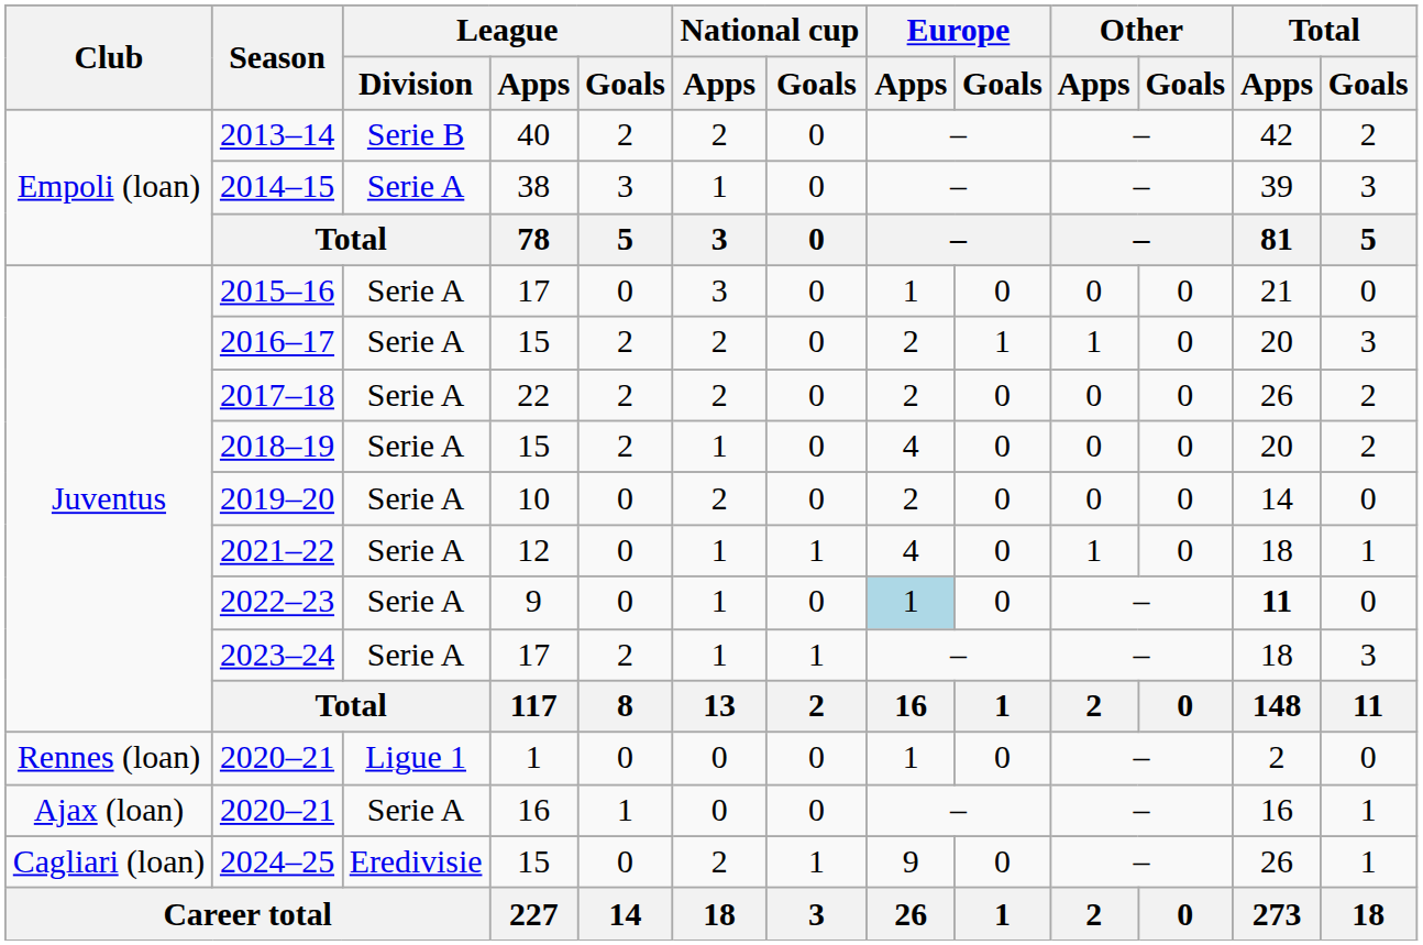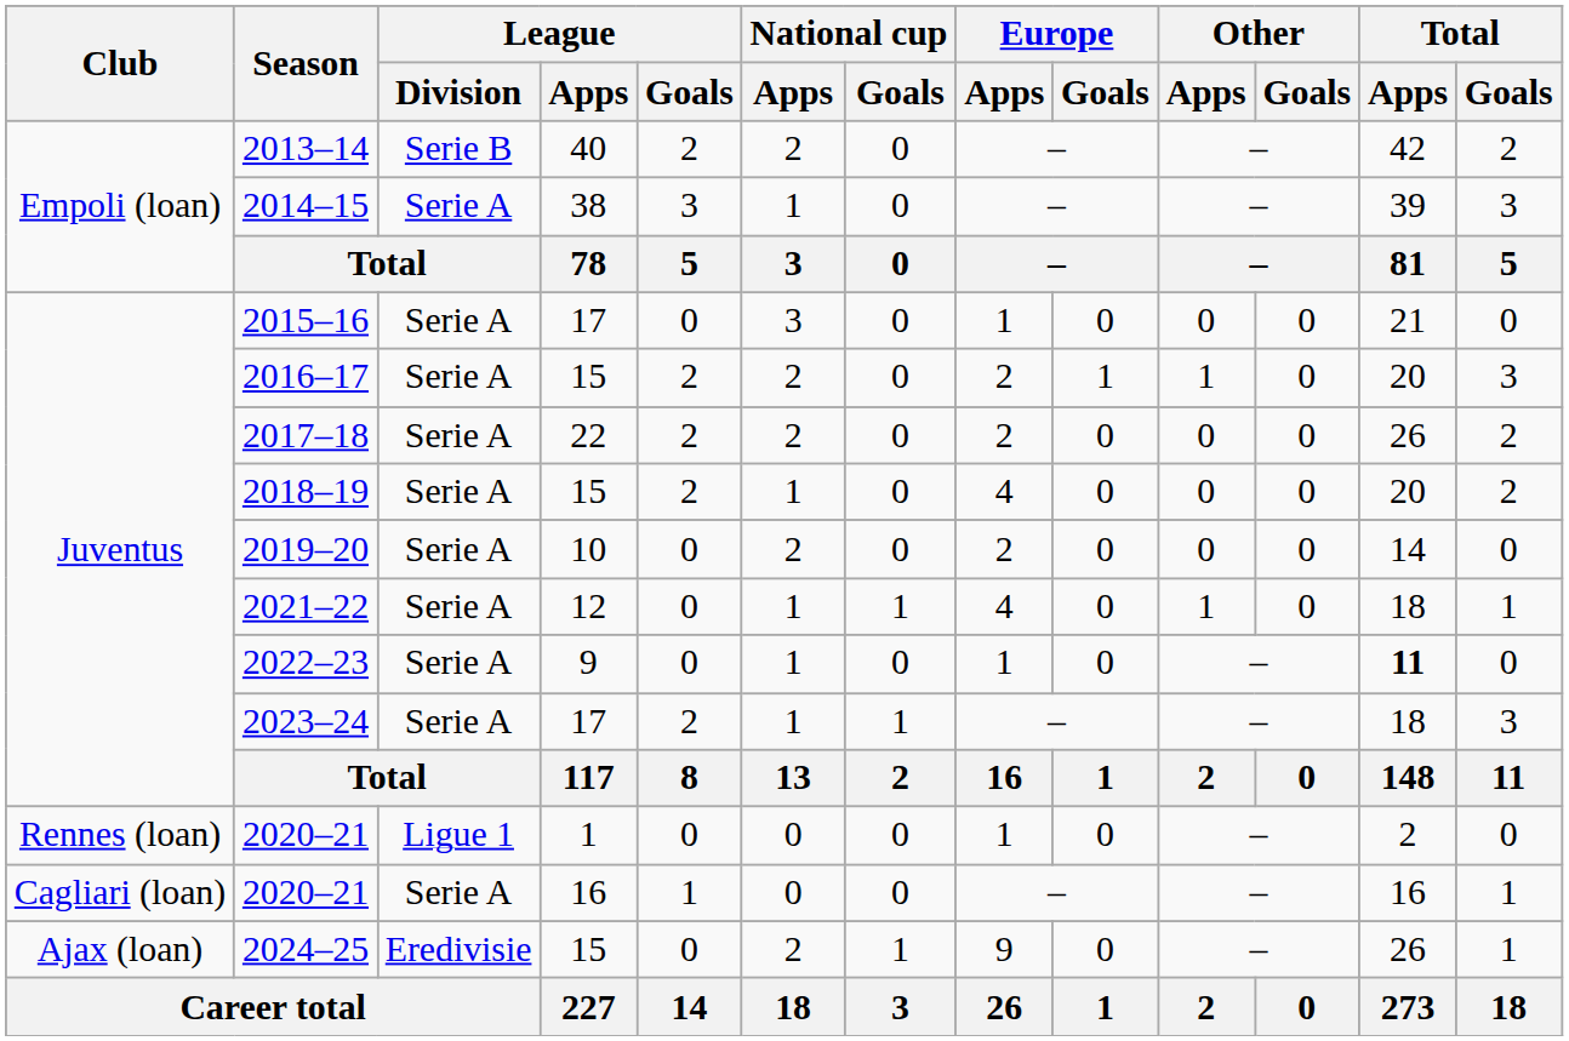2022–23 | Europe / Apps: lightblue background -> no background
2020–21 / 16 | Club: Ajax (loan) -> Cagliari (loan)
2024–25 | Club: Cagliari (loan) -> Ajax (loan)
